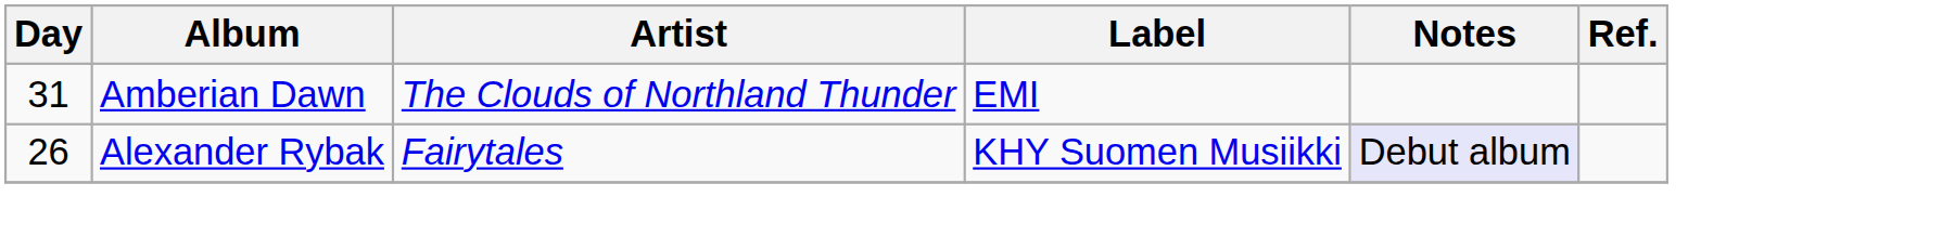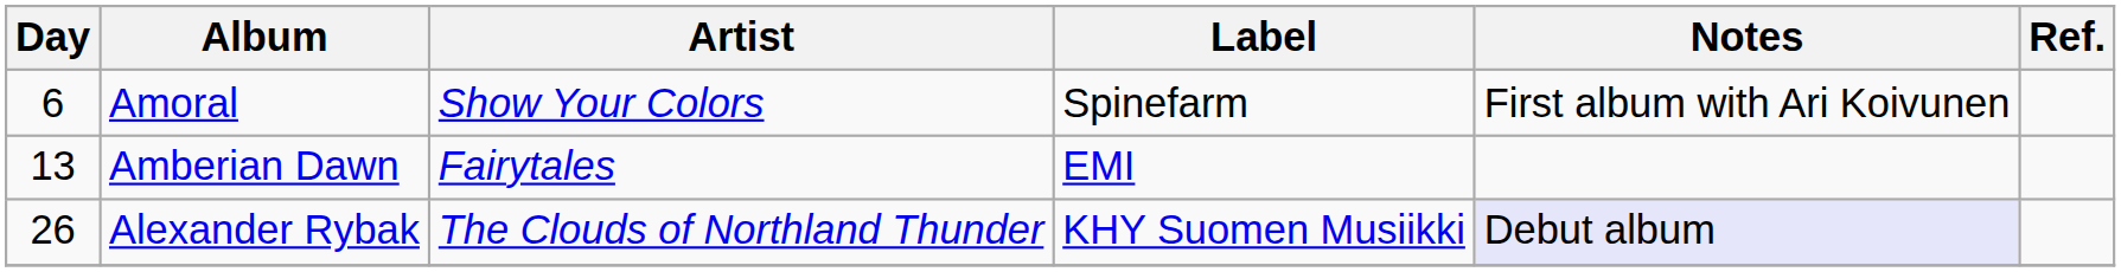+ row: 6 | Amoral | Show Your Colors | Spinefarm | First album with Ari Koivunen
Amberian Dawn | Day: 31 -> 13
Amberian Dawn | Artist: The Clouds of Northland Thunder -> Fairytales
Alexander Rybak | Artist: Fairytales -> The Clouds of Northland Thunder
